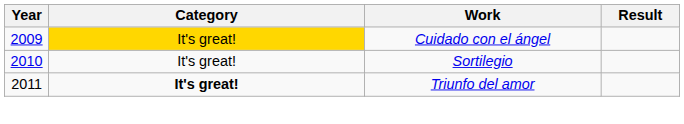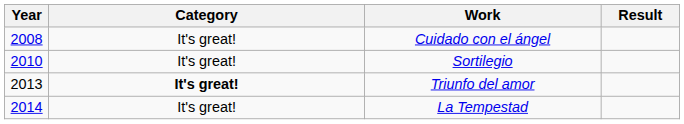Cuidado con el ángel | Year: 2009 -> 2008
Cuidado con el ángel | Category: gold background -> no background
Triunfo del amor | Year: 2011 -> 2013
+ row: 2014 | It's great! | La Tempestad
